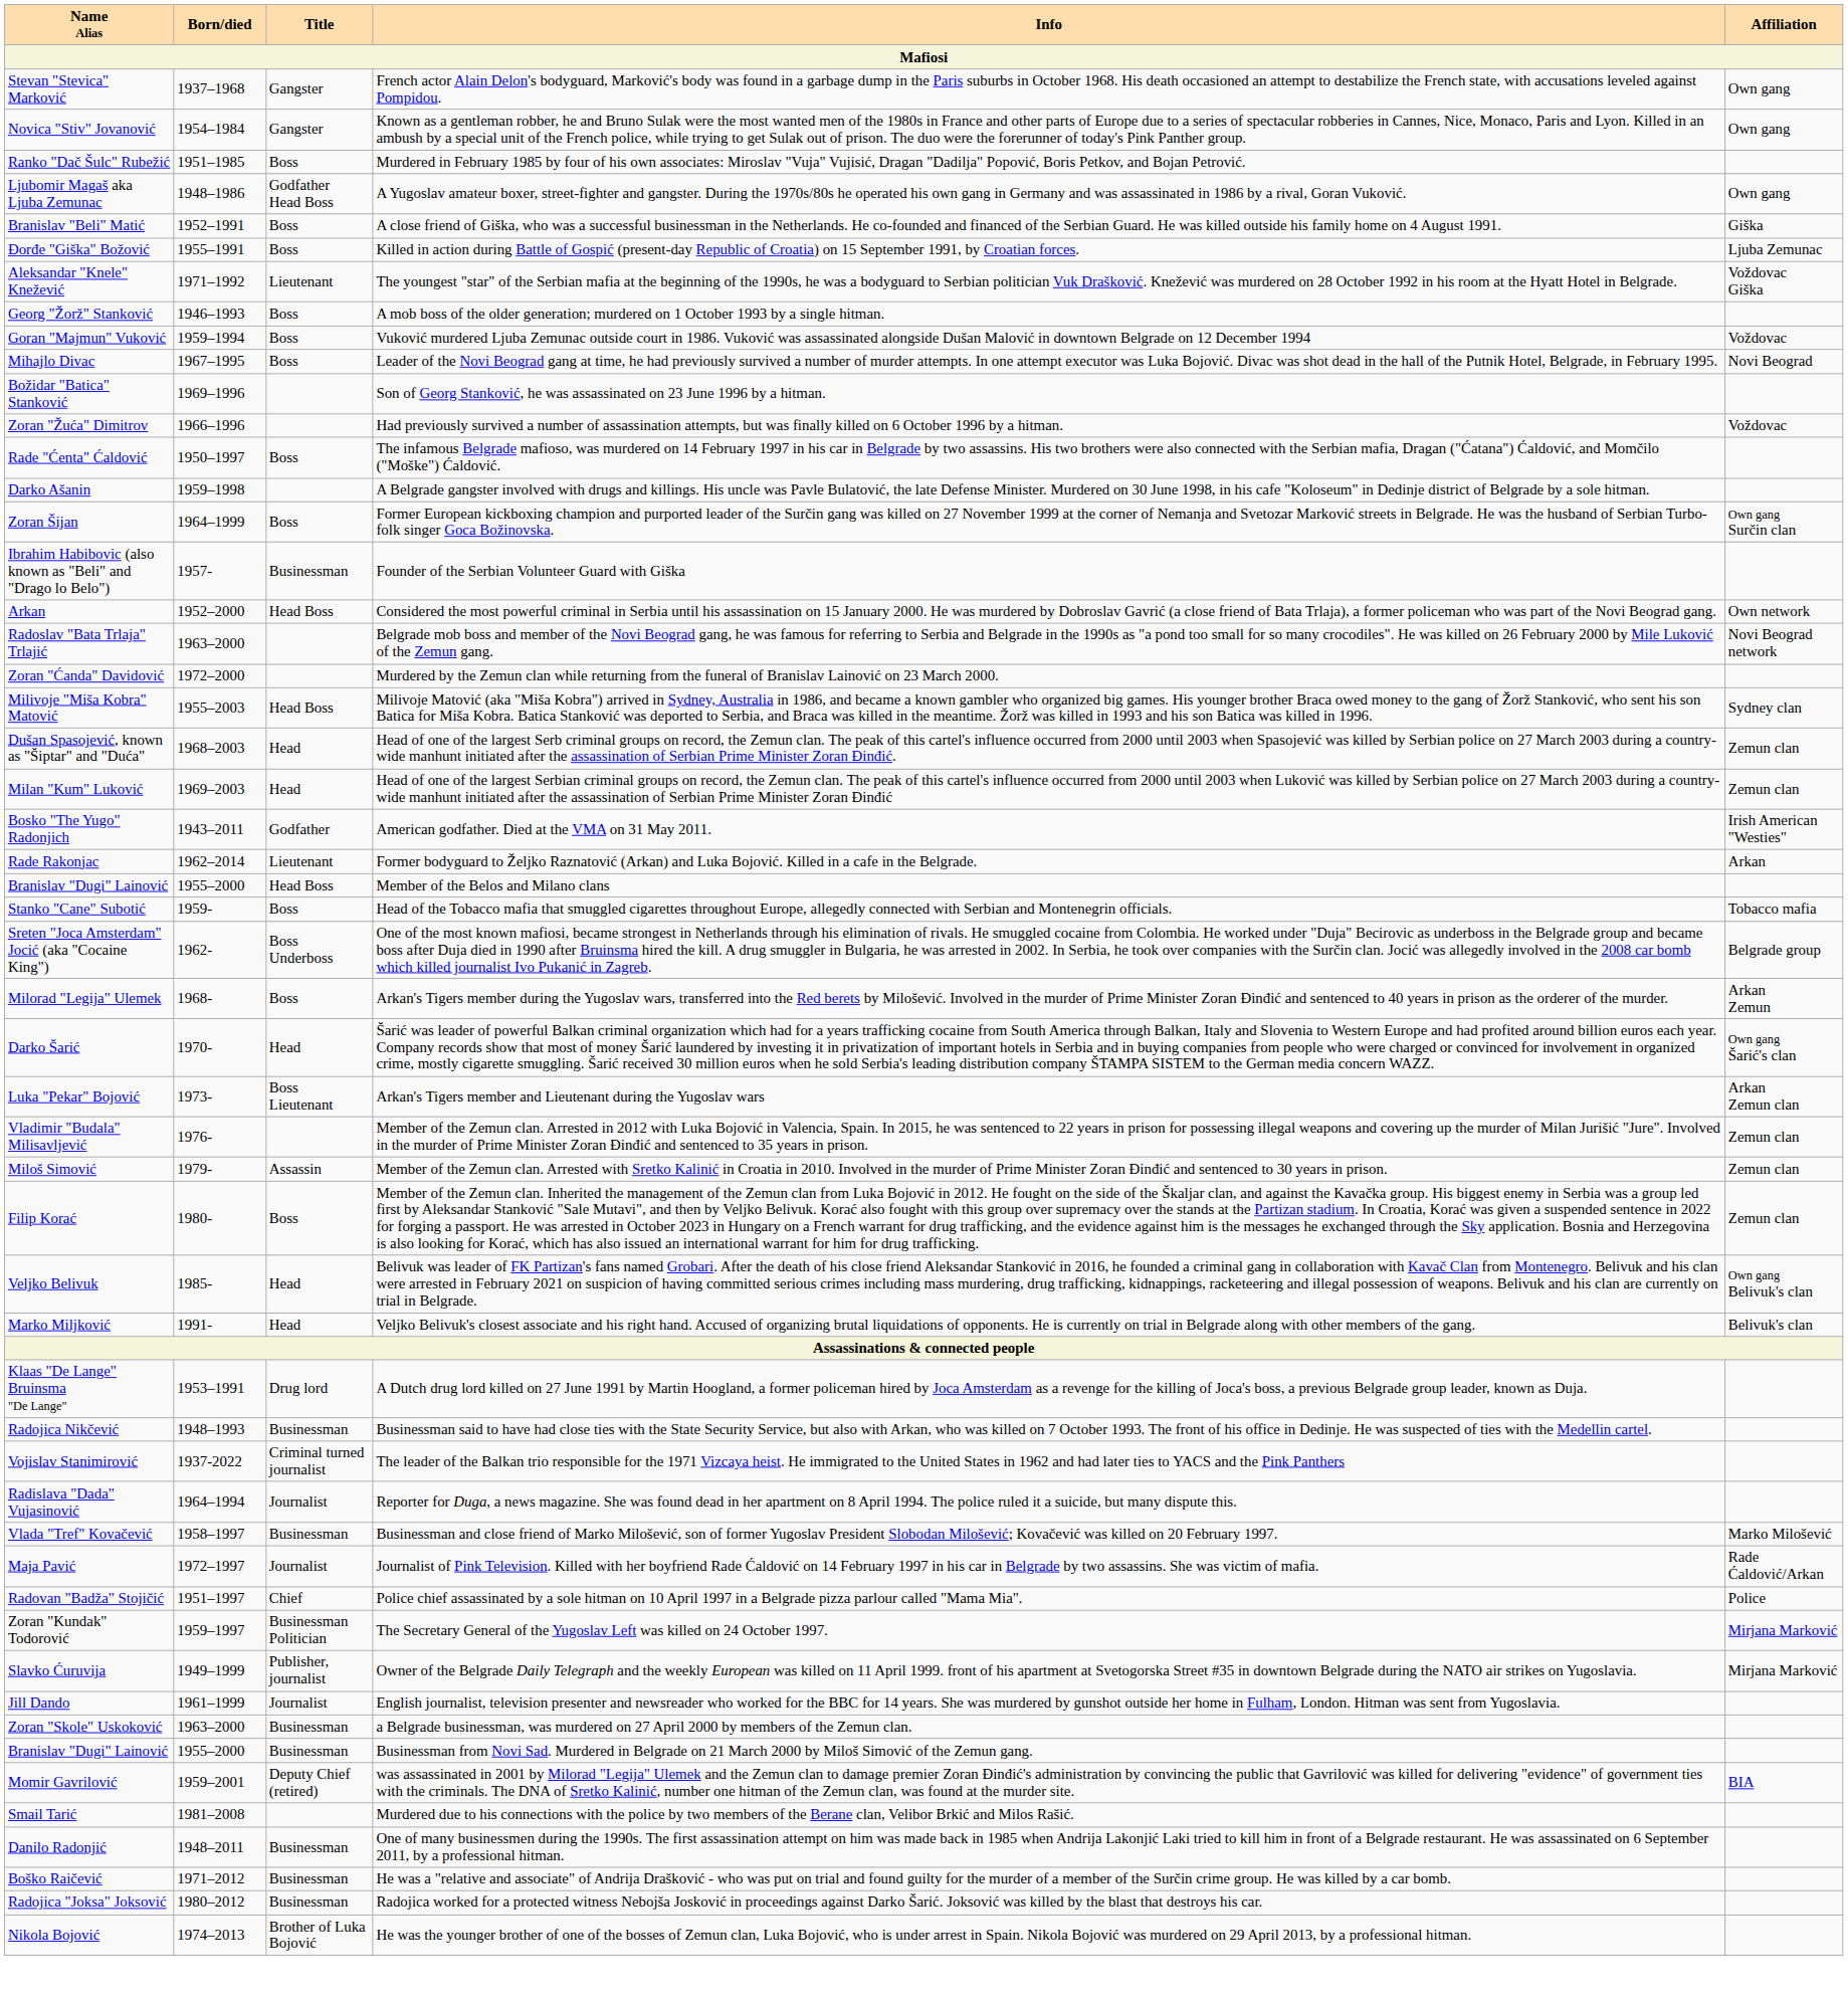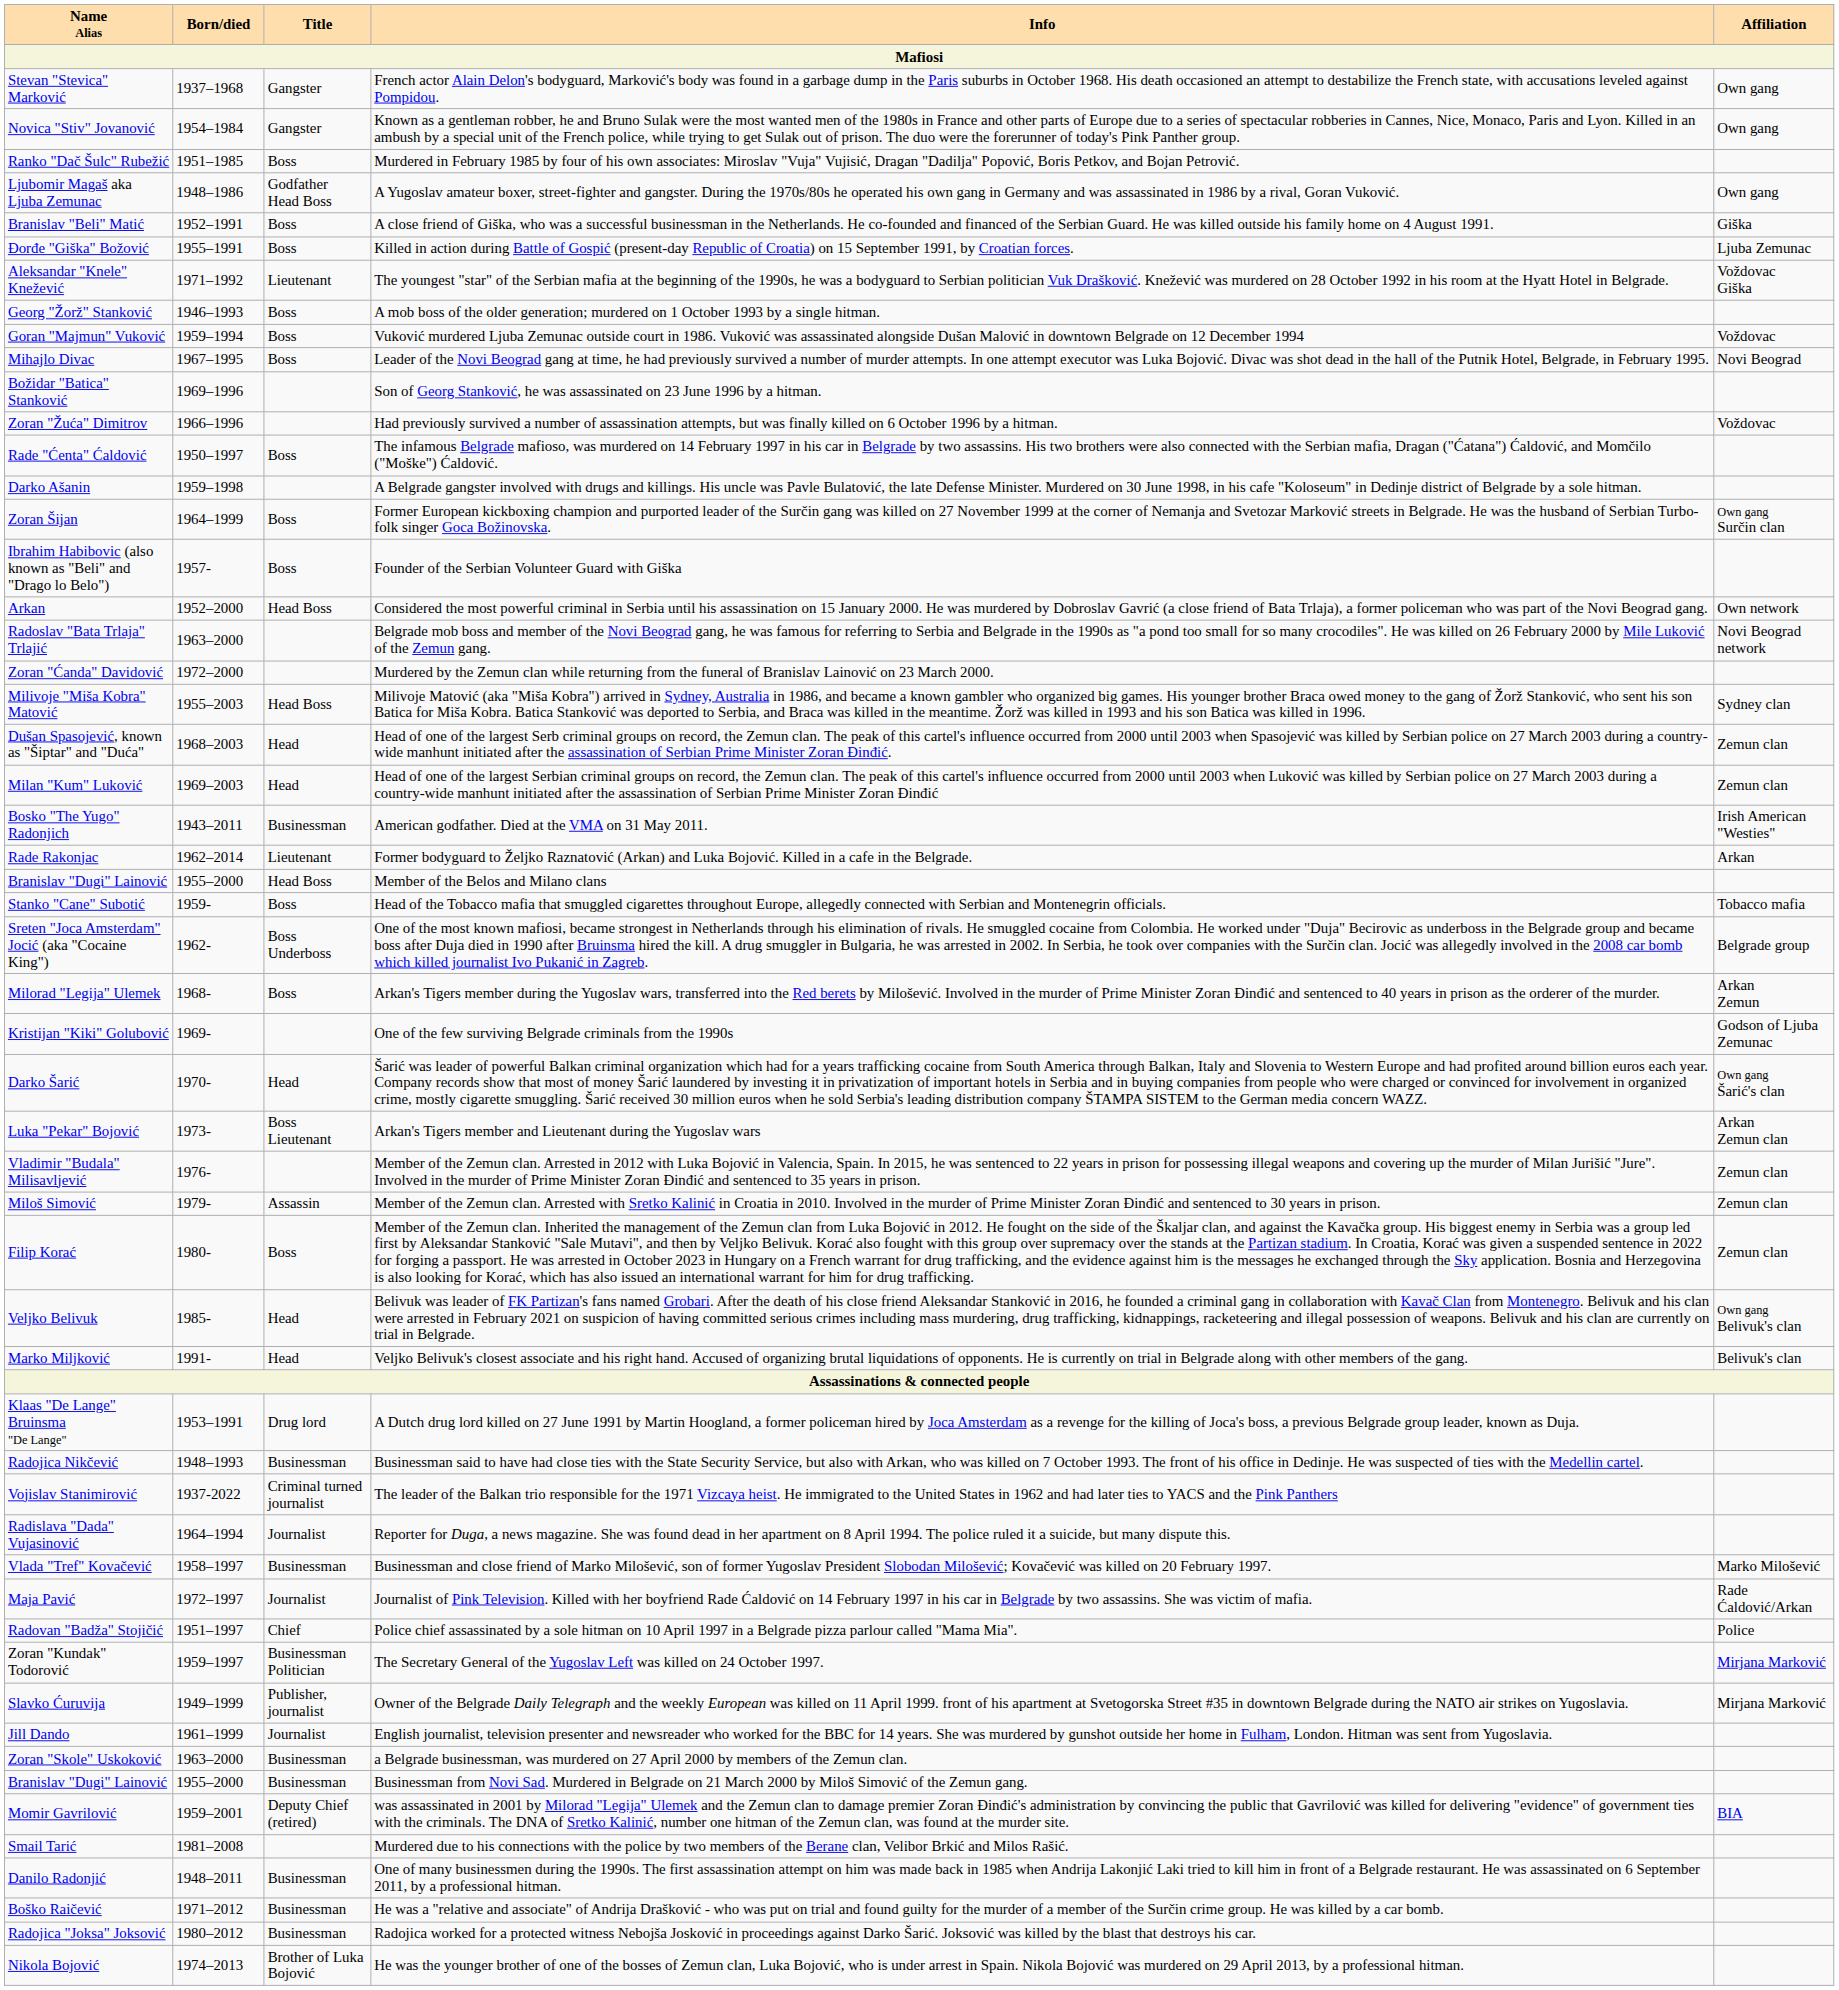Founder of the Serbian Volunteer Guard with Giška | Title: Businessman -> Boss
American godfather. Died at the VMA on 31 May 2011. | Title: Godfather -> Businessman
+ row: Kristijan "Kiki" Golubović | 1969- | One of the few surviving Belgrade criminals from the 1990s | Godson of Ljuba Zemunac
